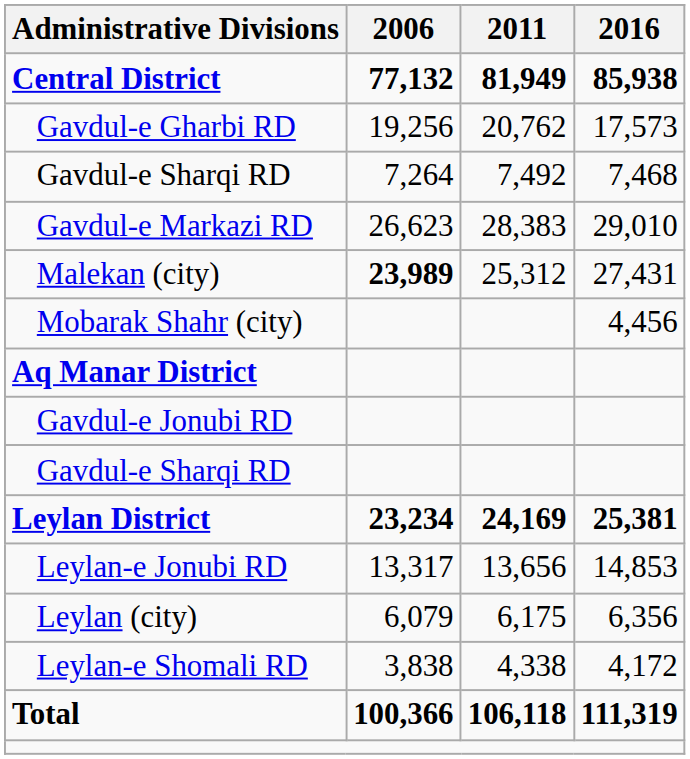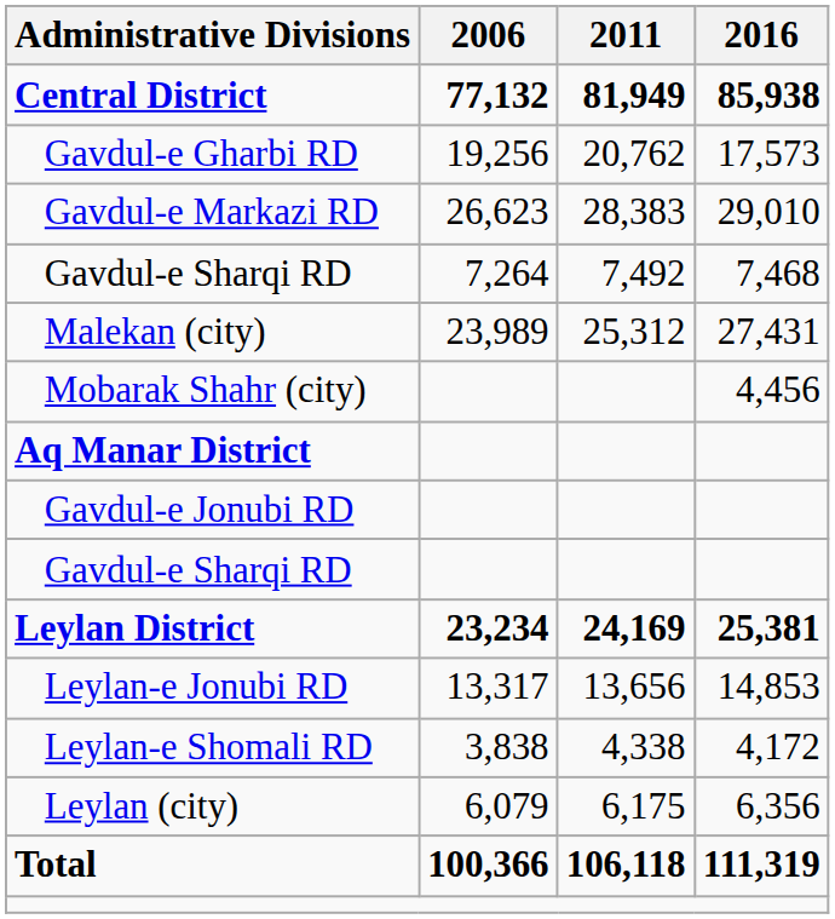rows swapped: Gavdul-e Markazi RD <-> Gavdul-e Sharqi RD / 7,468
Malekan (city) | 2006: bold -> normal
rows swapped: Leylan-e Shomali RD <-> Leylan (city)
